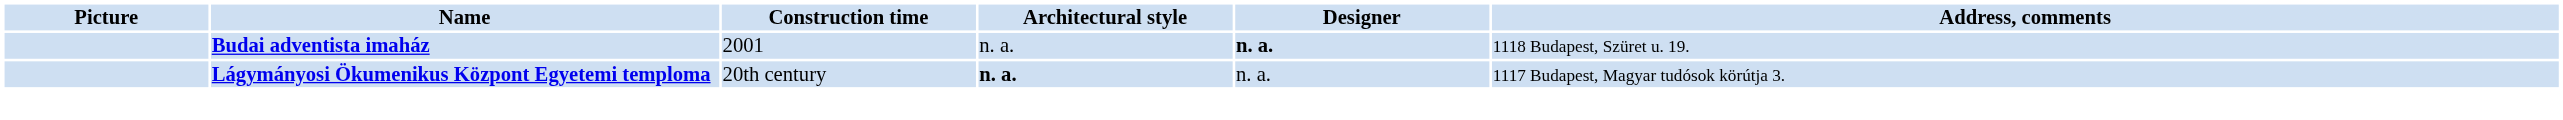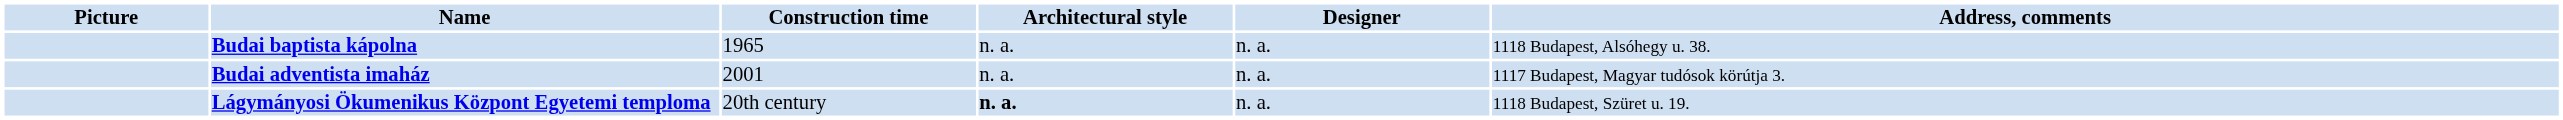+ row: Budai baptista kápolna | 1965 | n. a. | n. a. | 1118 Budapest, Alsóhegy u. 38.
Budai adventista imaház | Designer: bold -> normal
Budai adventista imaház | Address, comments: 1118 Budapest, Szüret u. 19. -> 1117 Budapest, Magyar tudósok körútja 3.
Lágymányosi Ökumenikus Központ Egyetemi temploma | Address, comments: 1117 Budapest, Magyar tudósok körútja 3. -> 1118 Budapest, Szüret u. 19.
